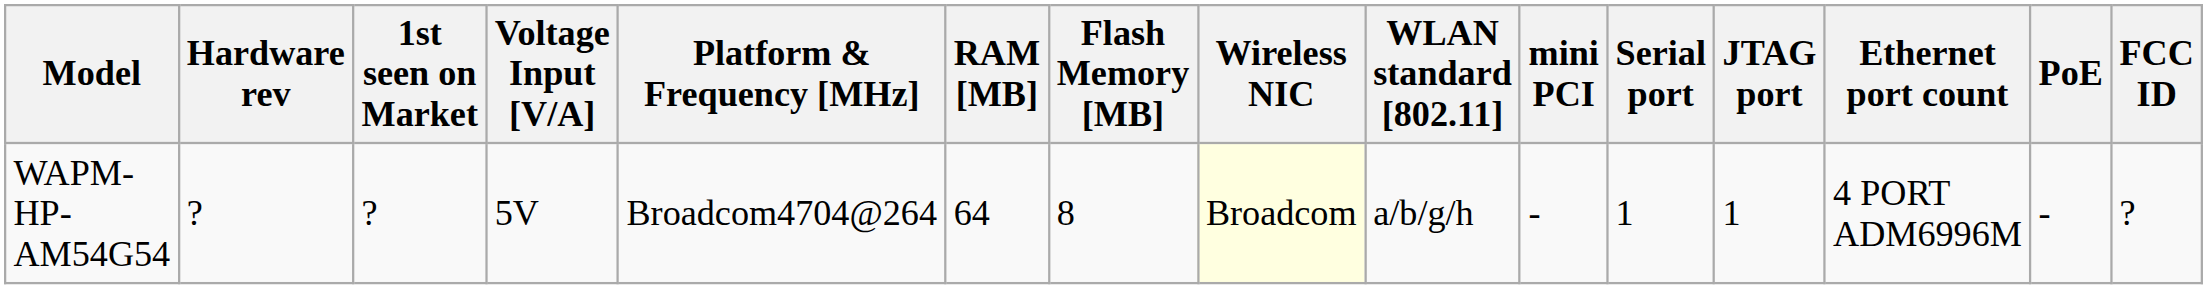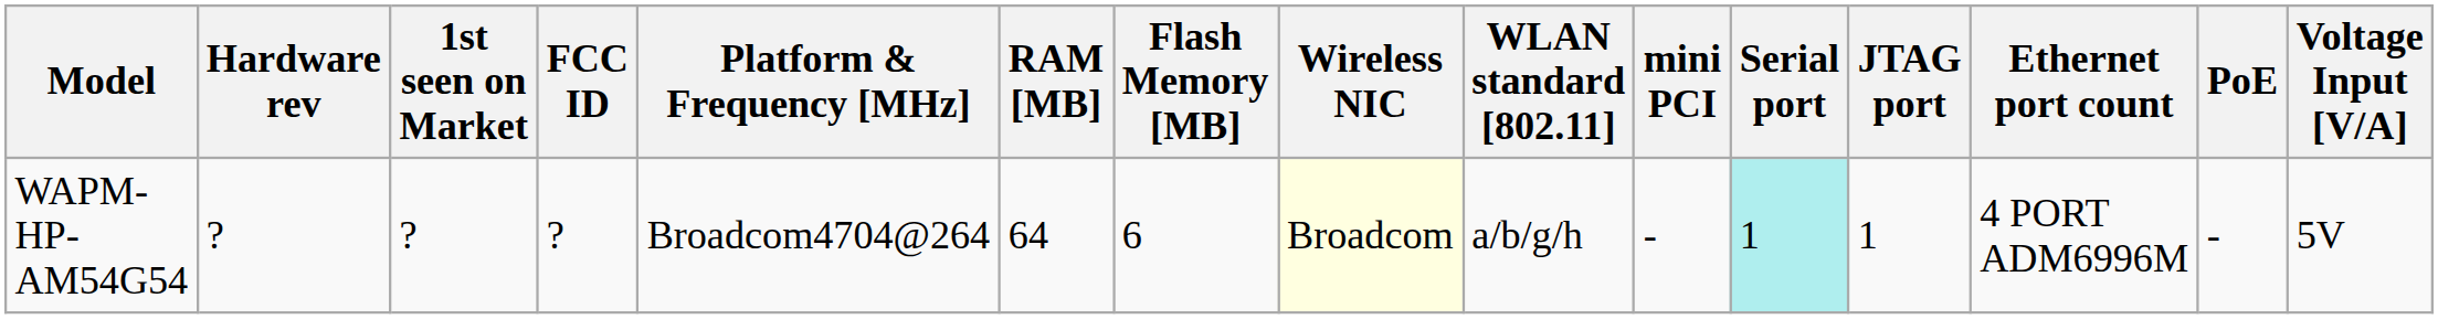columns swapped: FCC ID <-> Voltage Input [V/A]
WAPM-HP-AM54G54 | Flash Memory [MB]: 8 -> 6
WAPM-HP-AM54G54 | Serial port: no background -> paleturquoise background
